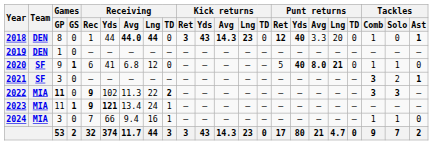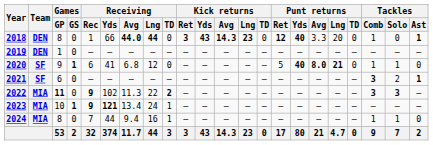2018 | Receiving / Yds: 44 -> 66
2021 | Games / GP: 3 -> 6
2023 | Games / GP: 11 -> 10
2024 | Games / GP: 3 -> 8
2024 | Receiving / Yds: 66 -> 44
